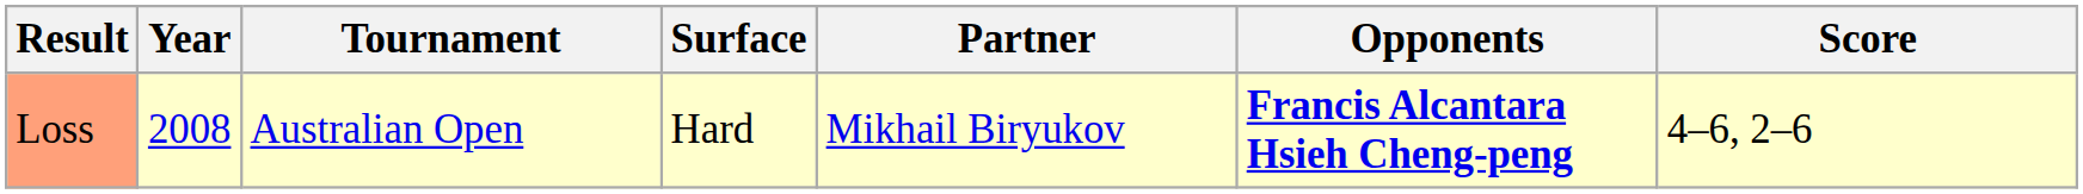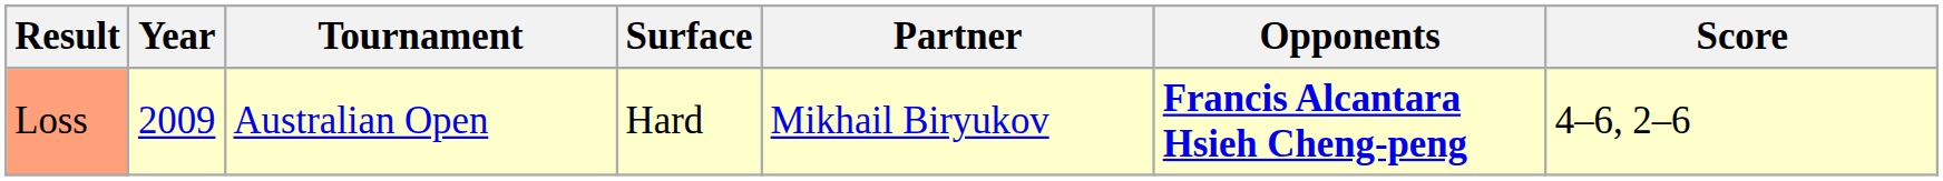Loss | Year: 2008 -> 2009
